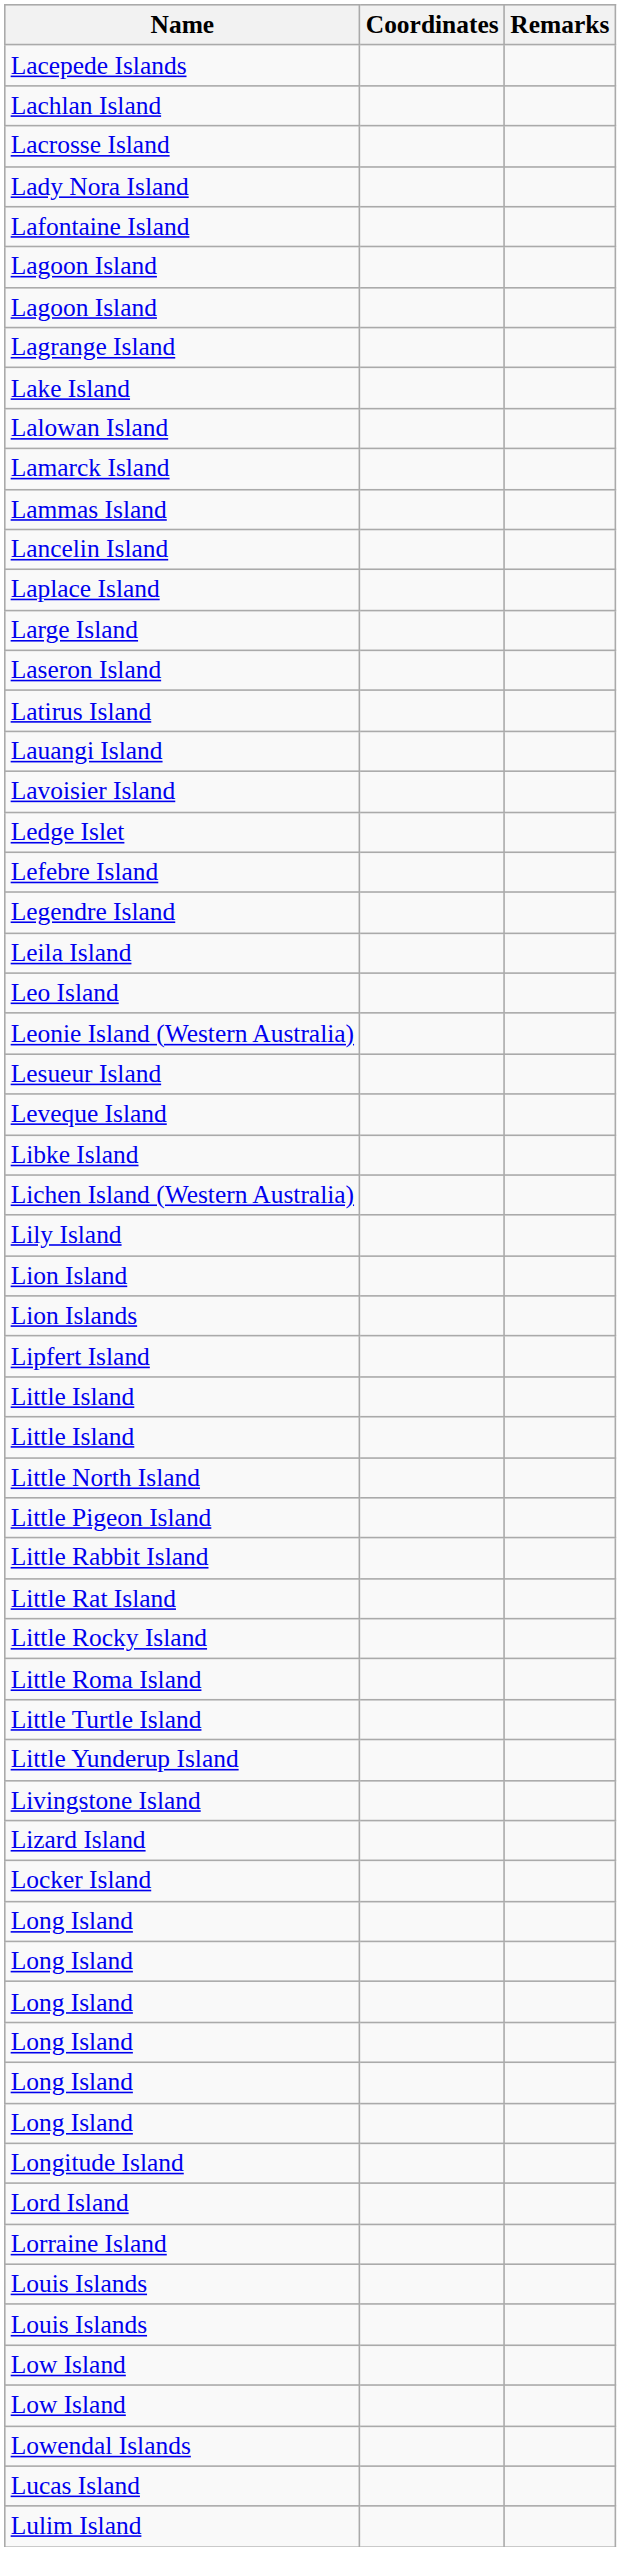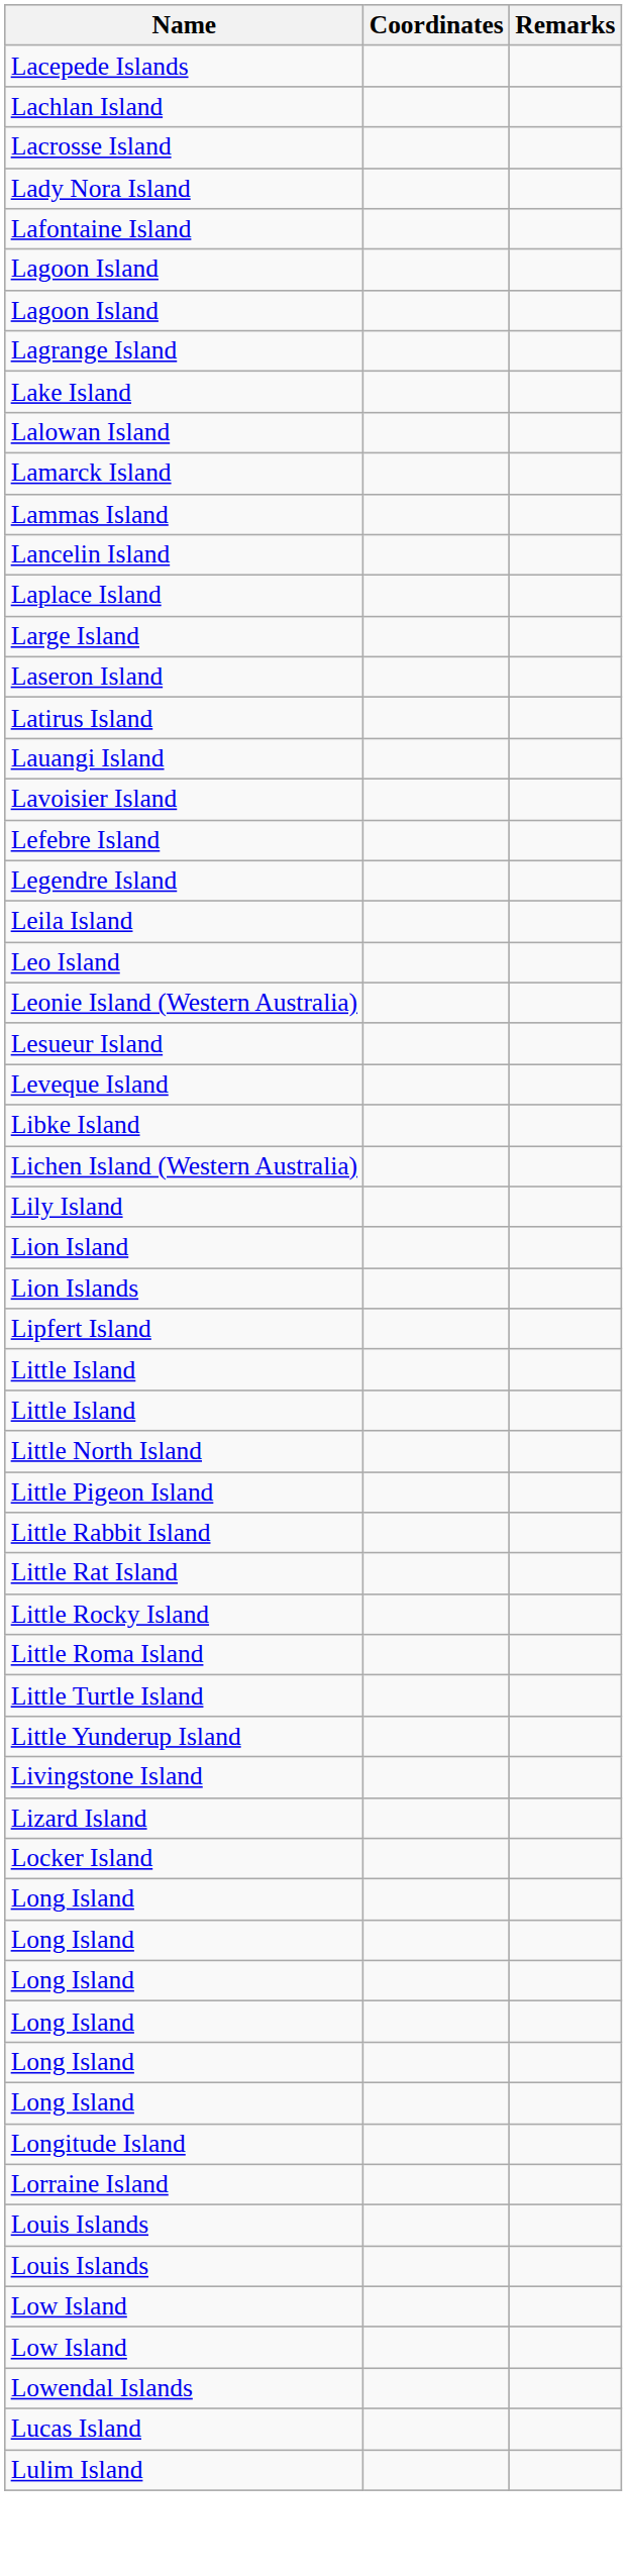- row: Ledge Islet
- row: Lord Island
